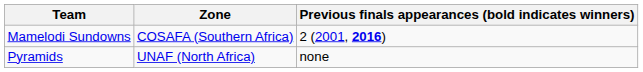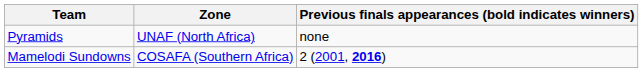rows swapped: Mamelodi Sundowns <-> Pyramids
